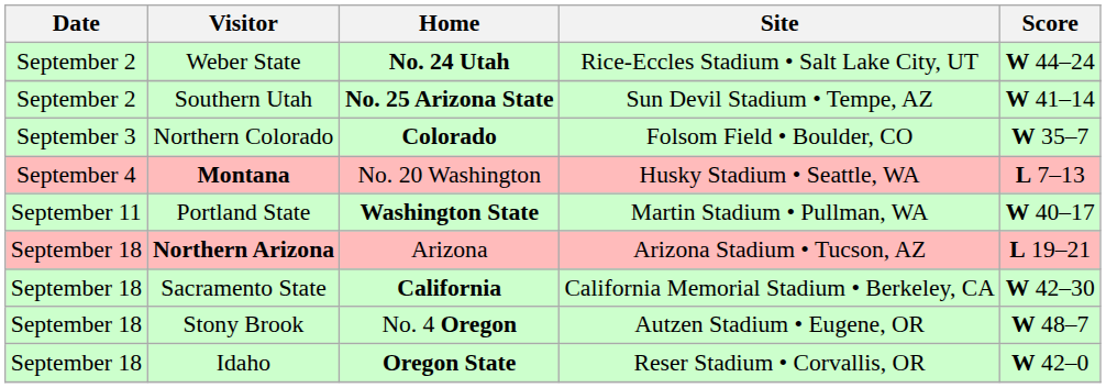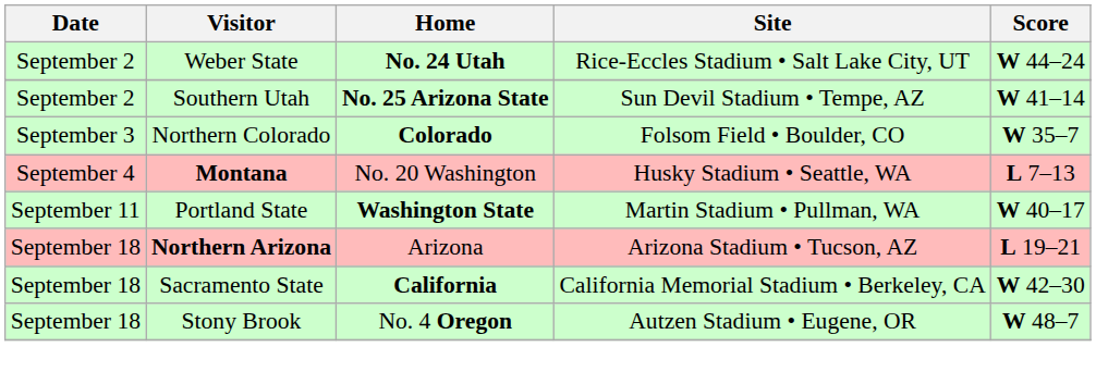- row: September 18 | Idaho | Oregon State | Reser Stadium • Corvallis, OR | W 42–0
